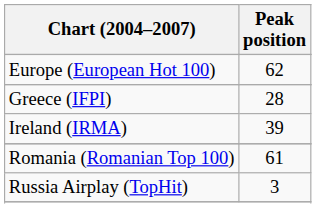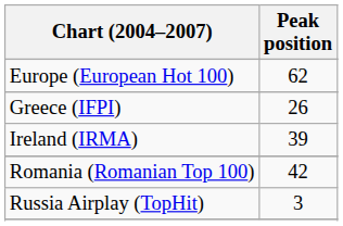Greece (IFPI) | Peak position: 28 -> 26
Romania (Romanian Top 100) | Peak position: 61 -> 42
